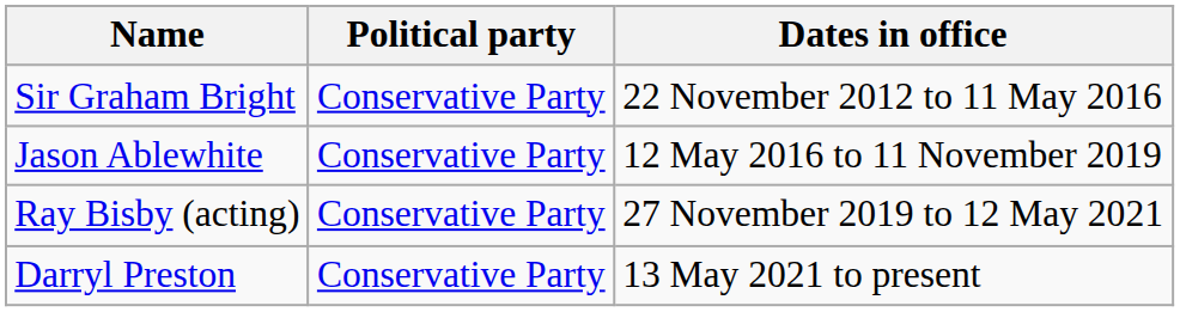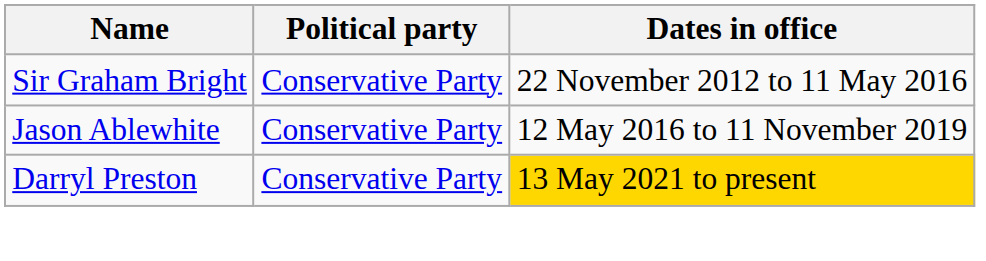- row: Ray Bisby (acting) | Conservative Party | 27 November 2019 to 12 May 2021
Darryl Preston | Dates in office: no background -> gold background
